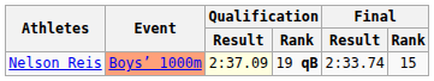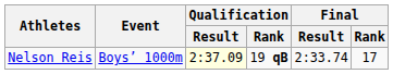Nelson Reis | Event: lightsalmon background -> no background
Nelson Reis | Final / Rank: 15 -> 17
